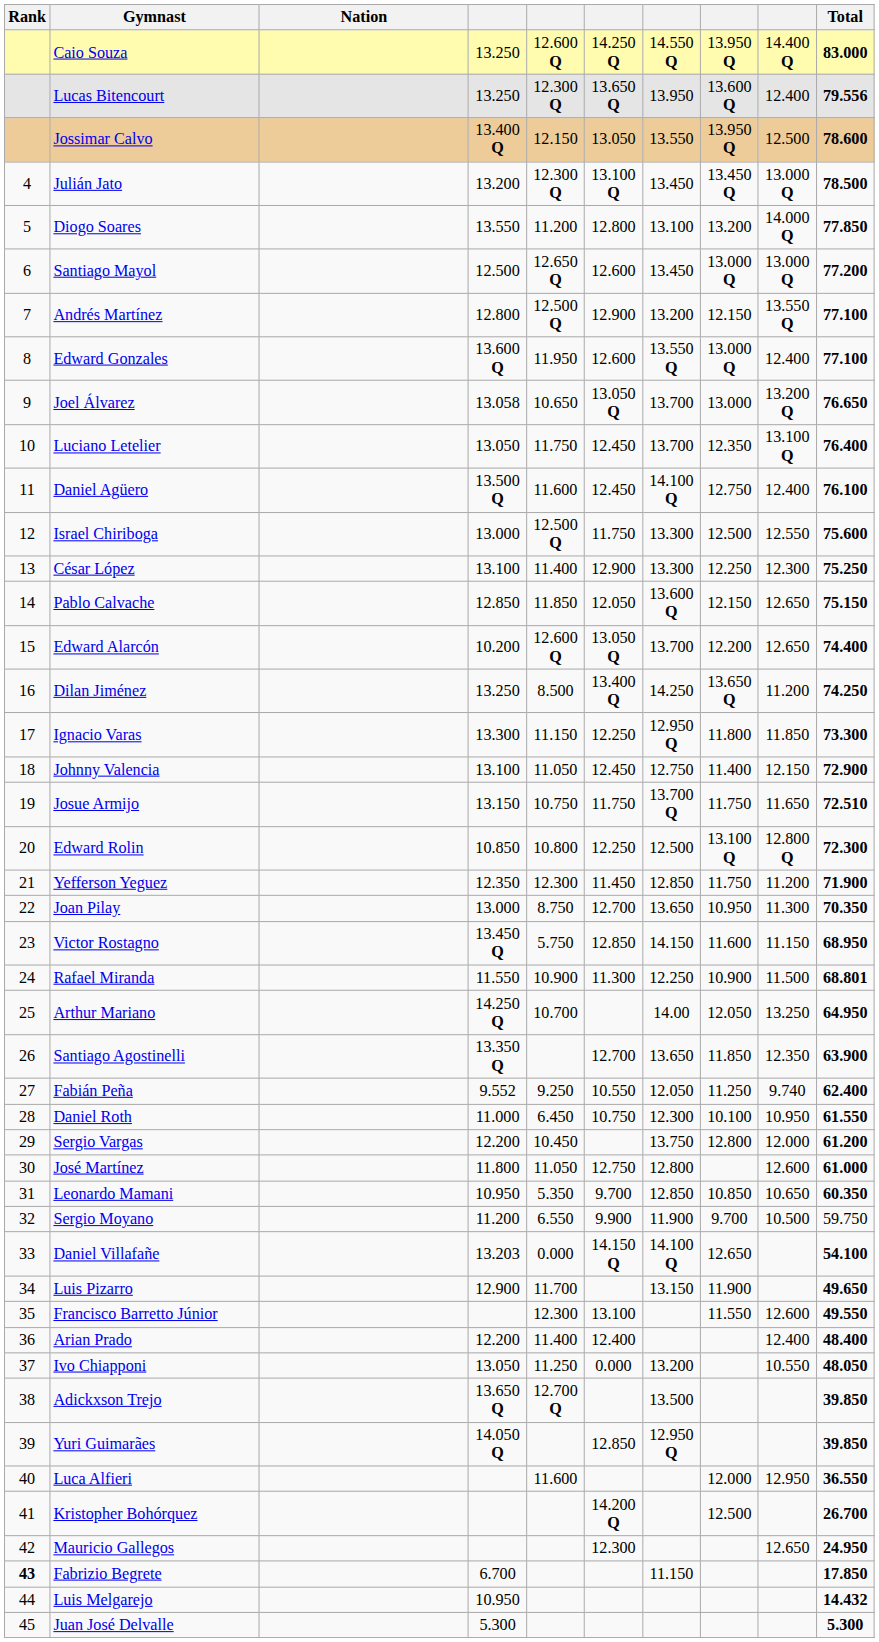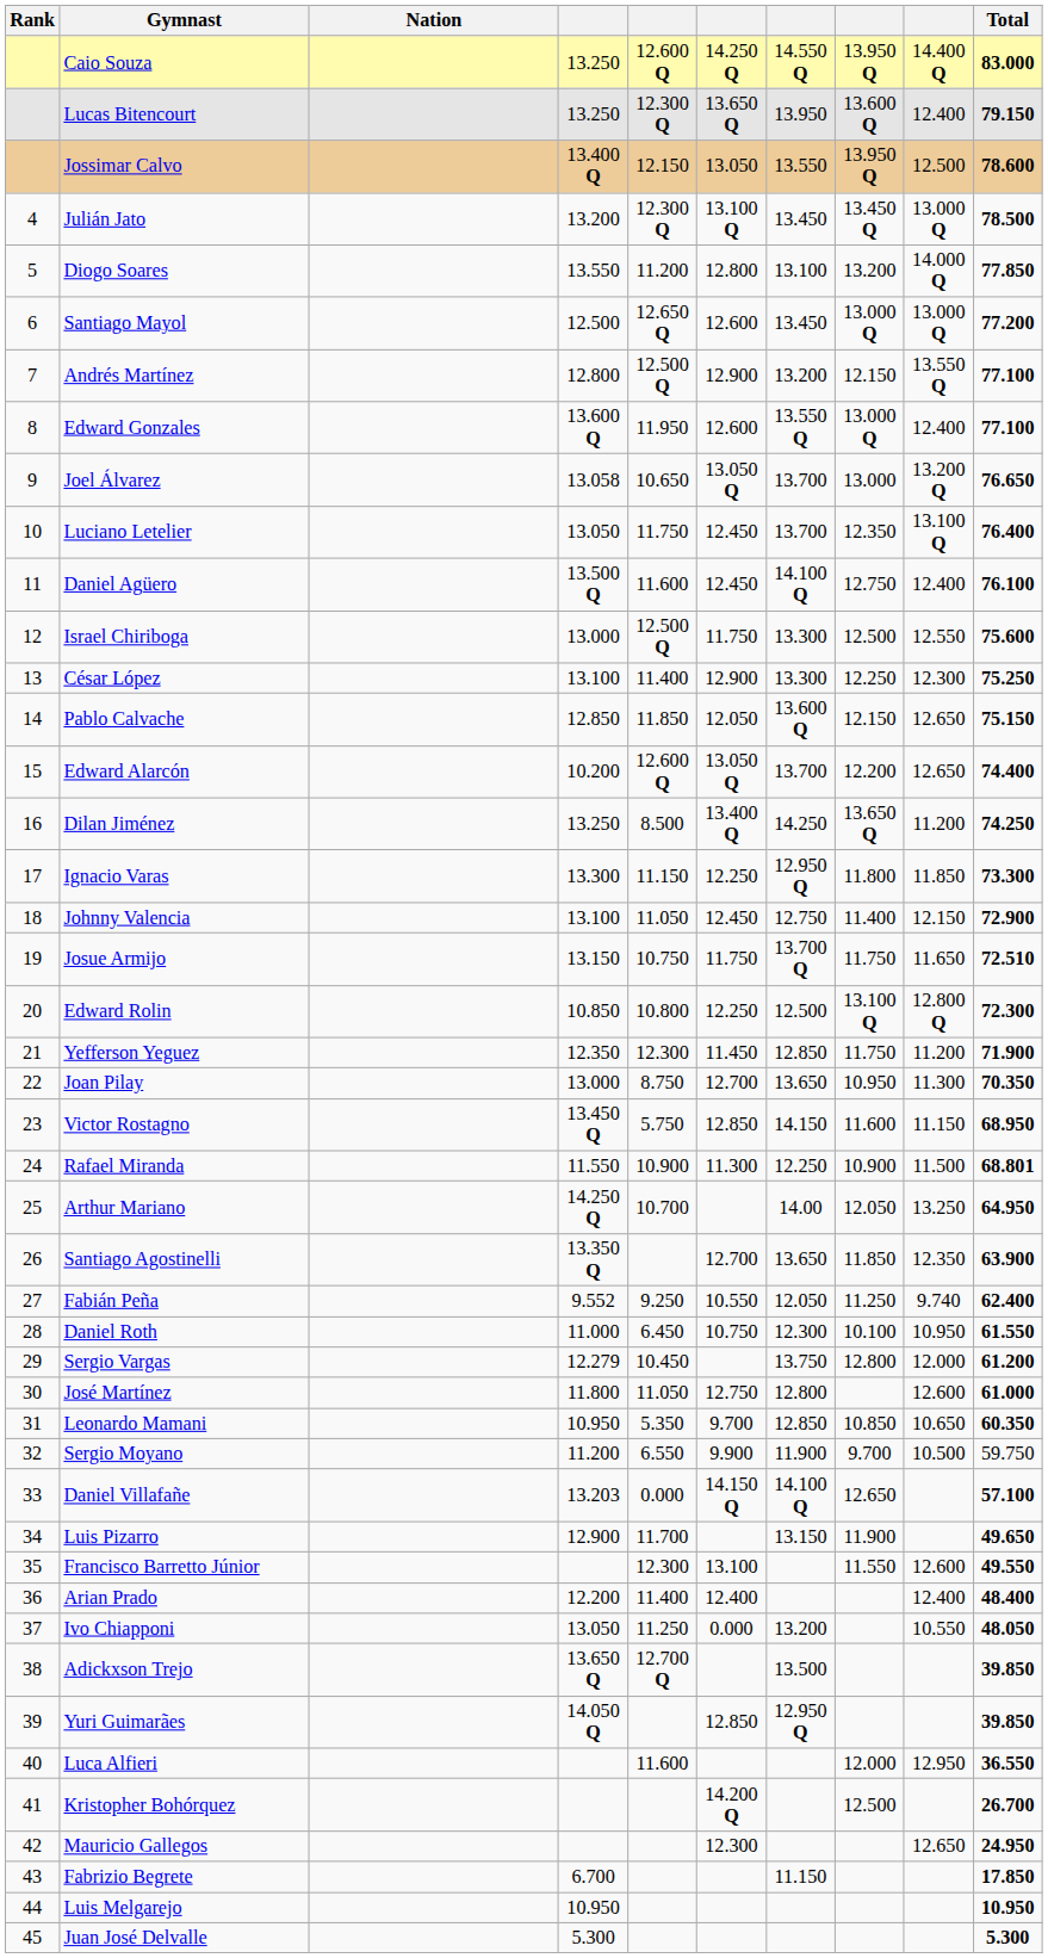Lucas Bitencourt | Total: 79.556 -> 79.150
Sergio Vargas | column 4: 12.200 -> 12.279
Daniel Villafañe | Total: 54.100 -> 57.100
Fabrizio Begrete | Rank: bold -> normal
Luis Melgarejo | Total: 14.432 -> 10.950
